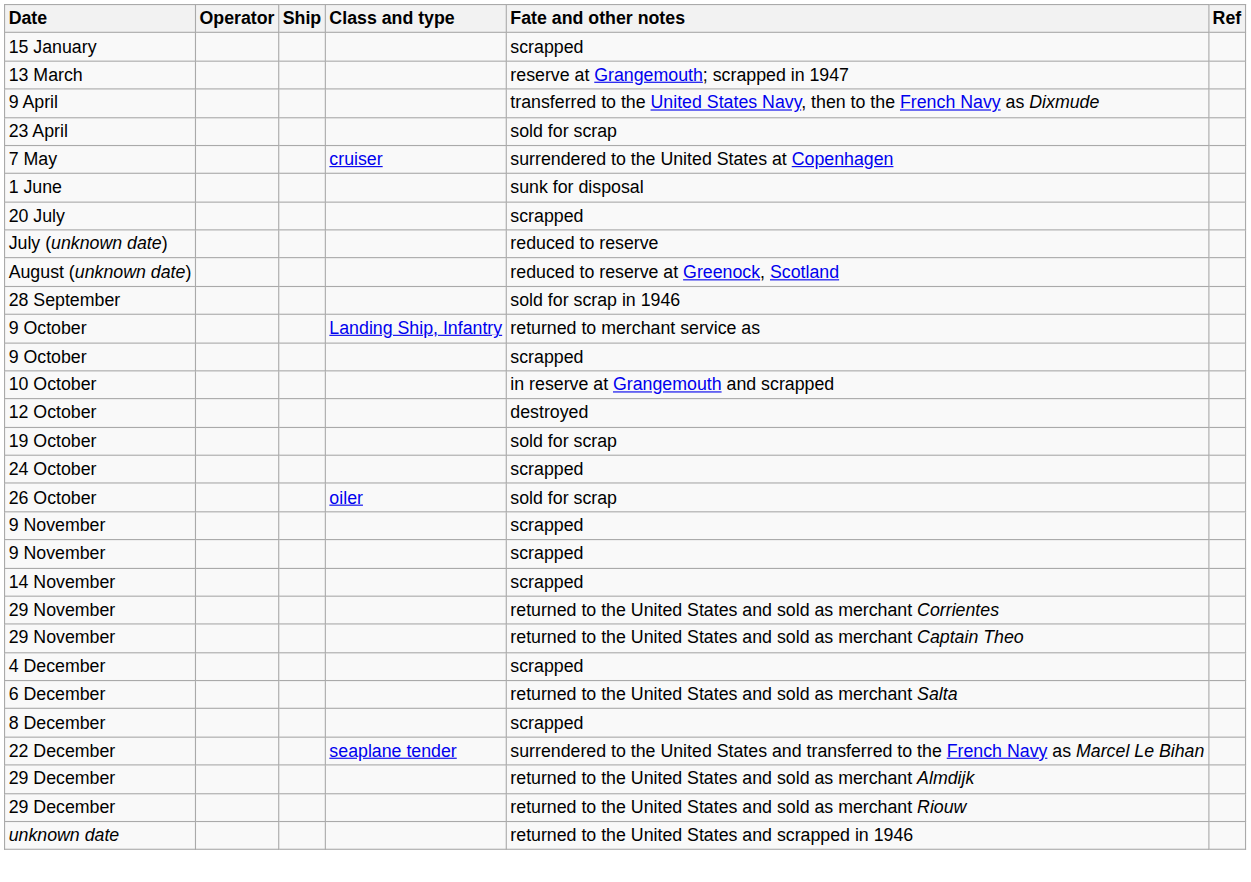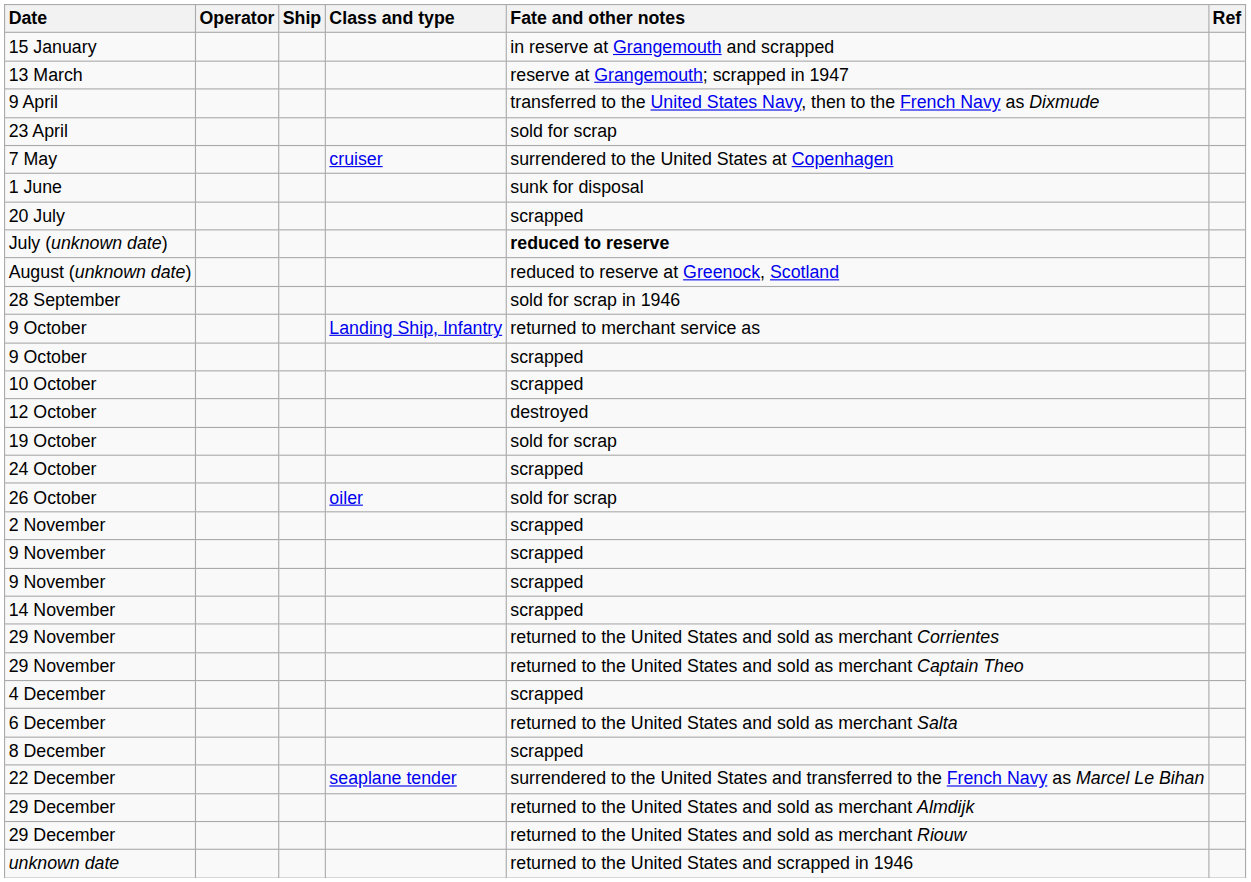15 January | Fate and other notes: scrapped -> in reserve at Grangemouth and scrapped
July (unknown date) | Fate and other notes: normal -> bold
10 October | Fate and other notes: in reserve at Grangemouth and scrapped -> scrapped
+ row: 2 November | scrapped
